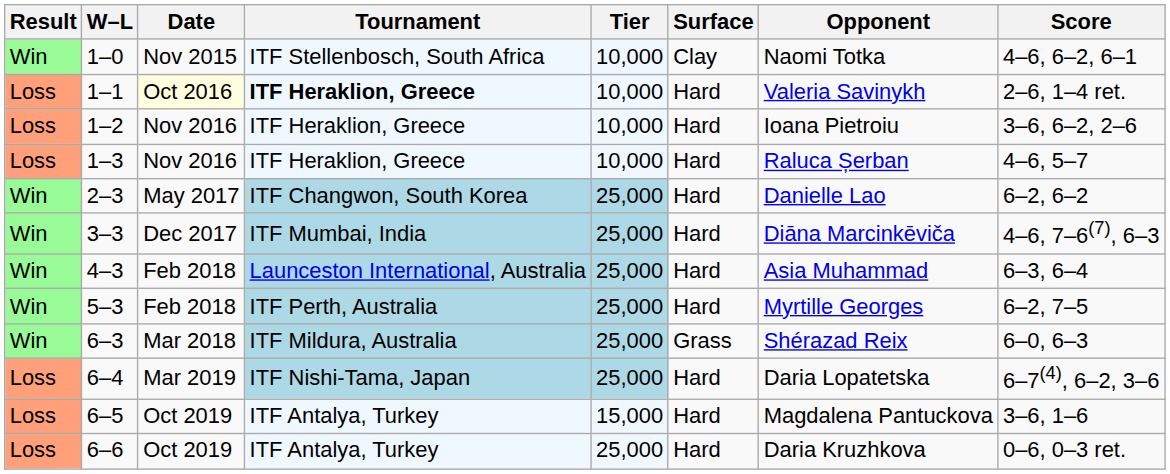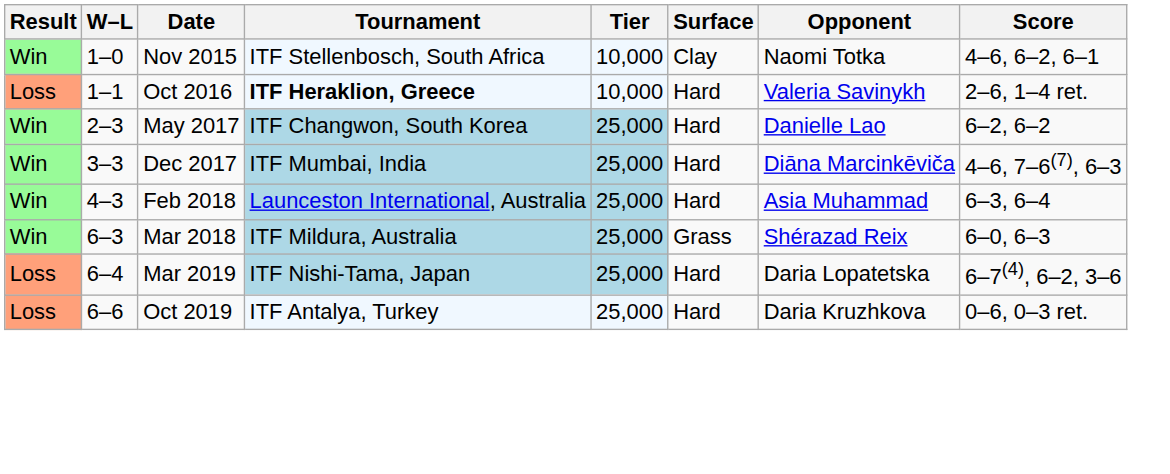1–1 | Date: lightyellow background -> no background
- row: Loss | 1–2 | Nov 2016 | ITF Heraklion, Greece | 10,000 | Hard | Ioana Pietroiu | 3–6, 6–2, 2–6
- row: Loss | 1–3 | Nov 2016 | ITF Heraklion, Greece | 10,000 | Hard | Raluca Șerban | 4–6, 5–7
- row: Win | 5–3 | Feb 2018 | ITF Perth, Australia | 25,000 | Hard | Myrtille Georges | 6–2, 7–5
- row: Loss | 6–5 | Oct 2019 | ITF Antalya, Turkey | 15,000 | Hard | Magdalena Pantuckova | 3–6, 1–6
